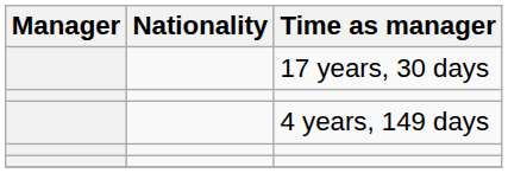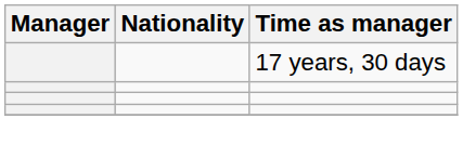- row: 4 years, 149 days
